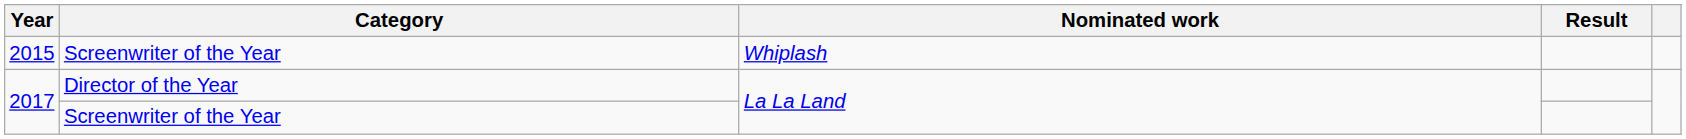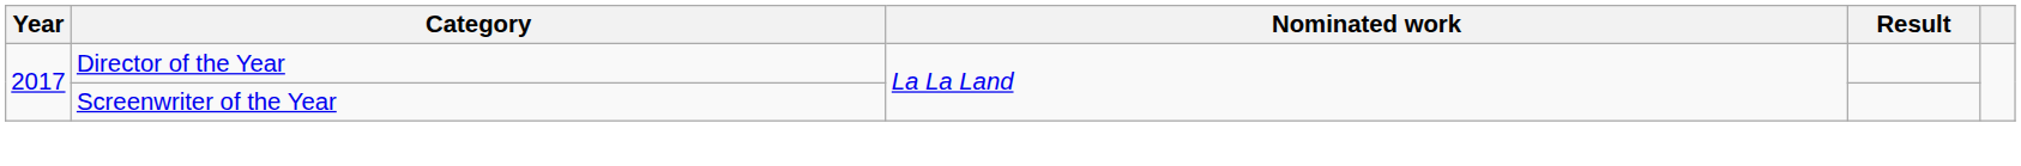- row: 2015 | Screenwriter of the Year | Whiplash
